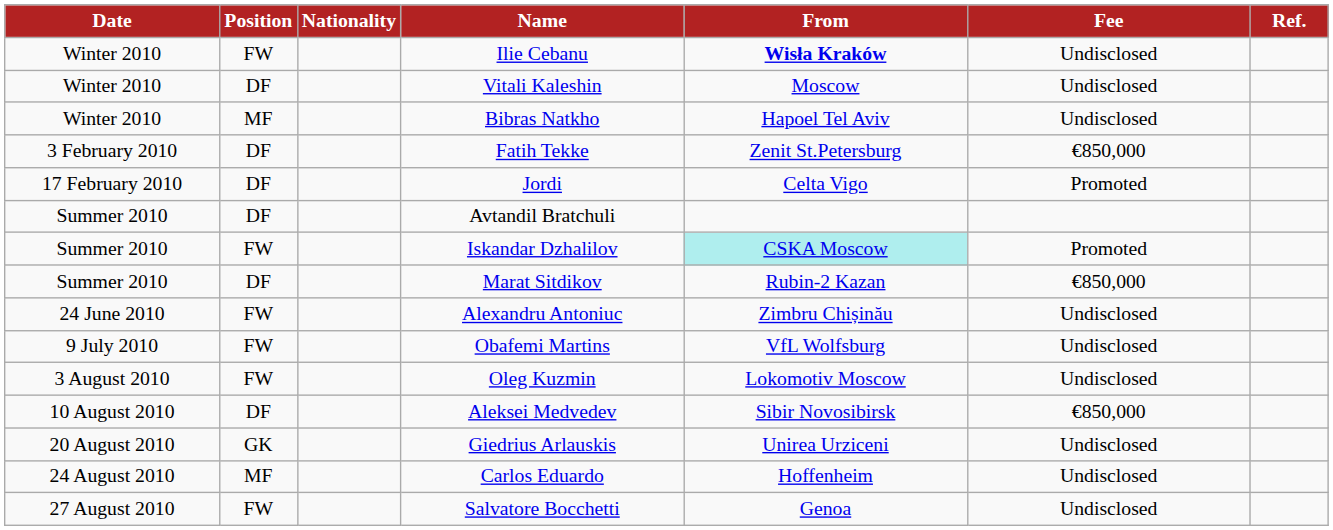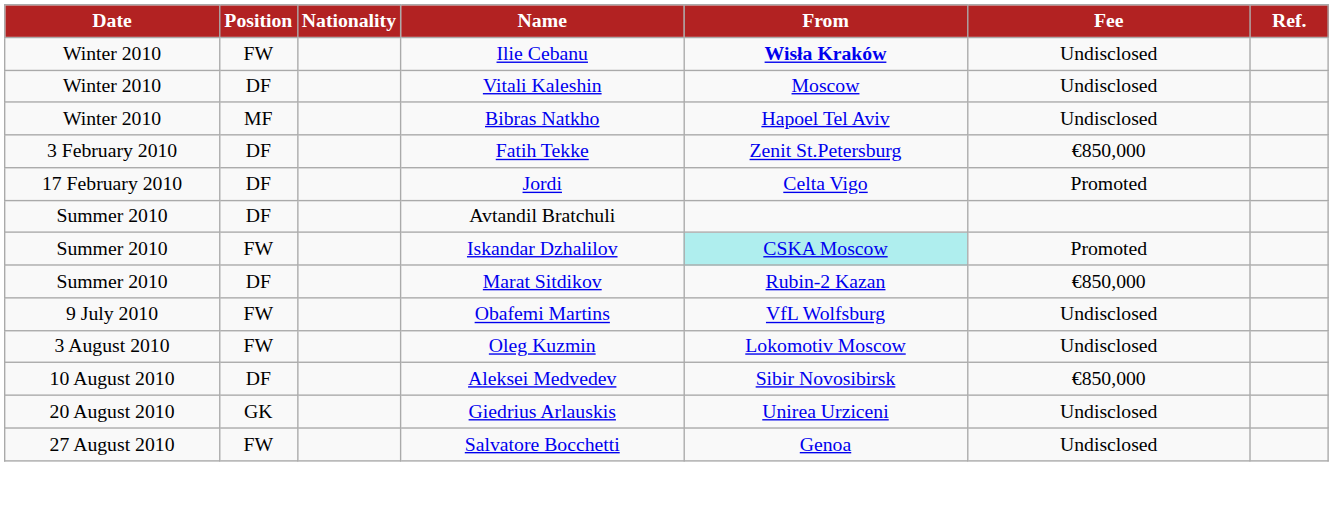- row: 24 June 2010 | FW | Alexandru Antoniuc | Zimbru Chișinău | Undisclosed
- row: 24 August 2010 | MF | Carlos Eduardo | Hoffenheim | Undisclosed
